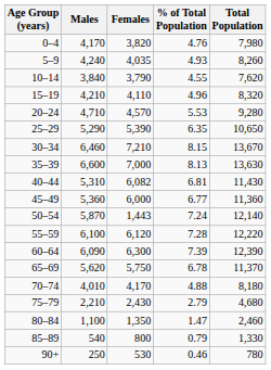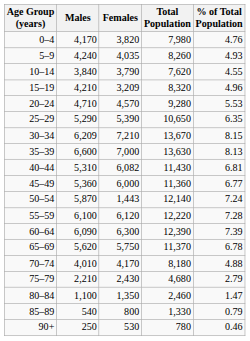columns swapped: Total Population <-> % of Total Population
15–19 | Females: 4,110 -> 3,209
30–34 | Males: 6,460 -> 6,209
